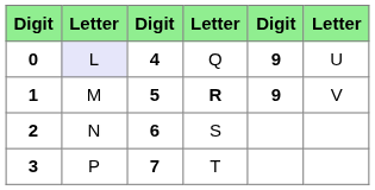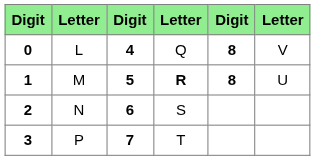0 | column 2: lavender background -> no background
0 | column 5: 9 -> 8
0 | column 6: U -> V
1 | column 5: 9 -> 8
1 | column 6: V -> U
